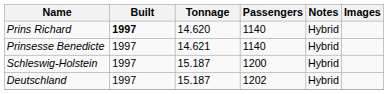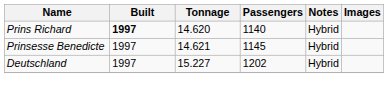Prinsesse Benedicte | Passengers: 1140 -> 1145
- row: Schleswig-Holstein | 1997 | 15.187 | 1200 | Hybrid
Deutschland | Tonnage: 15.187 -> 15.227
